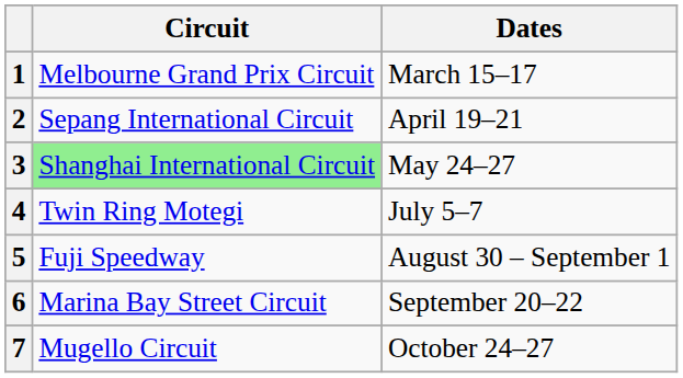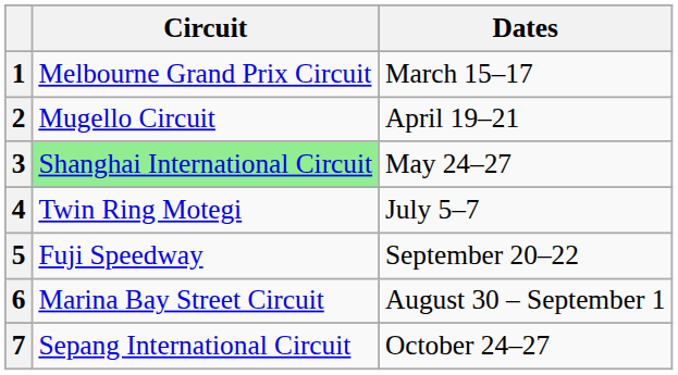2 | Circuit: Sepang International Circuit -> Mugello Circuit
5 | Dates: August 30 – September 1 -> September 20–22
6 | Dates: September 20–22 -> August 30 – September 1
7 | Circuit: Mugello Circuit -> Sepang International Circuit
